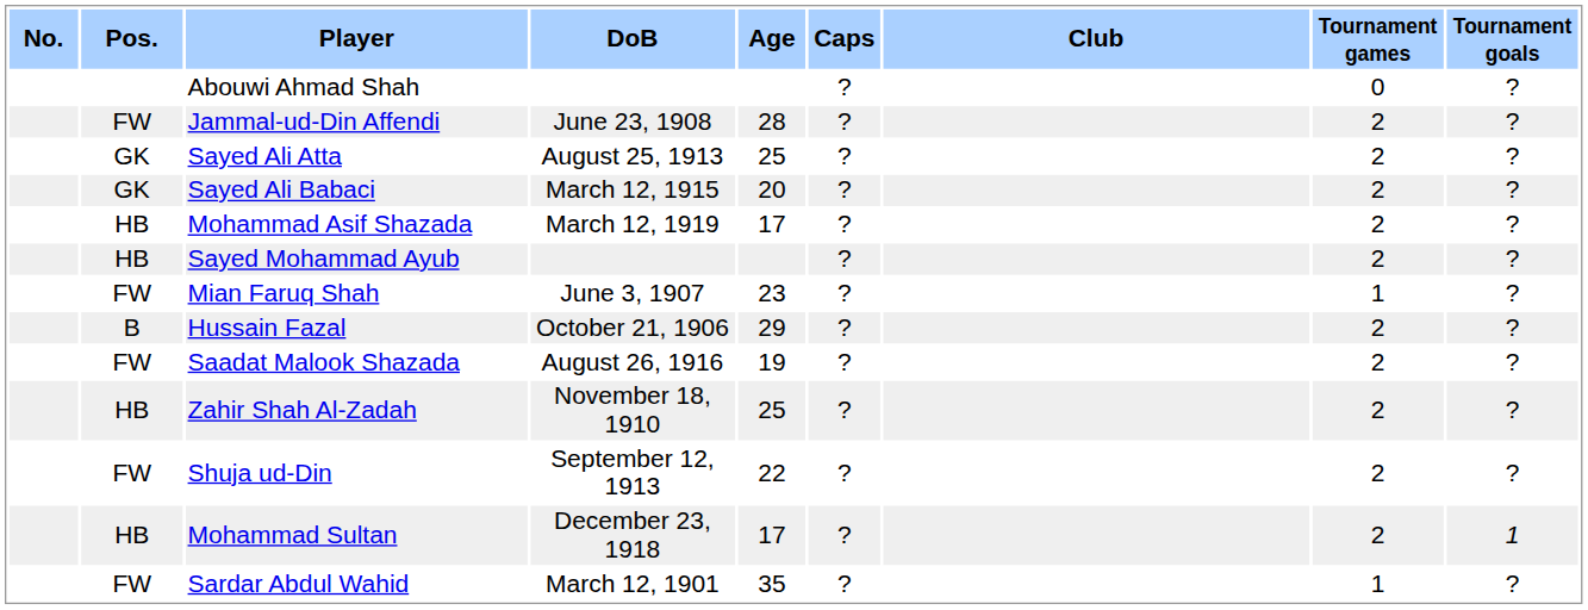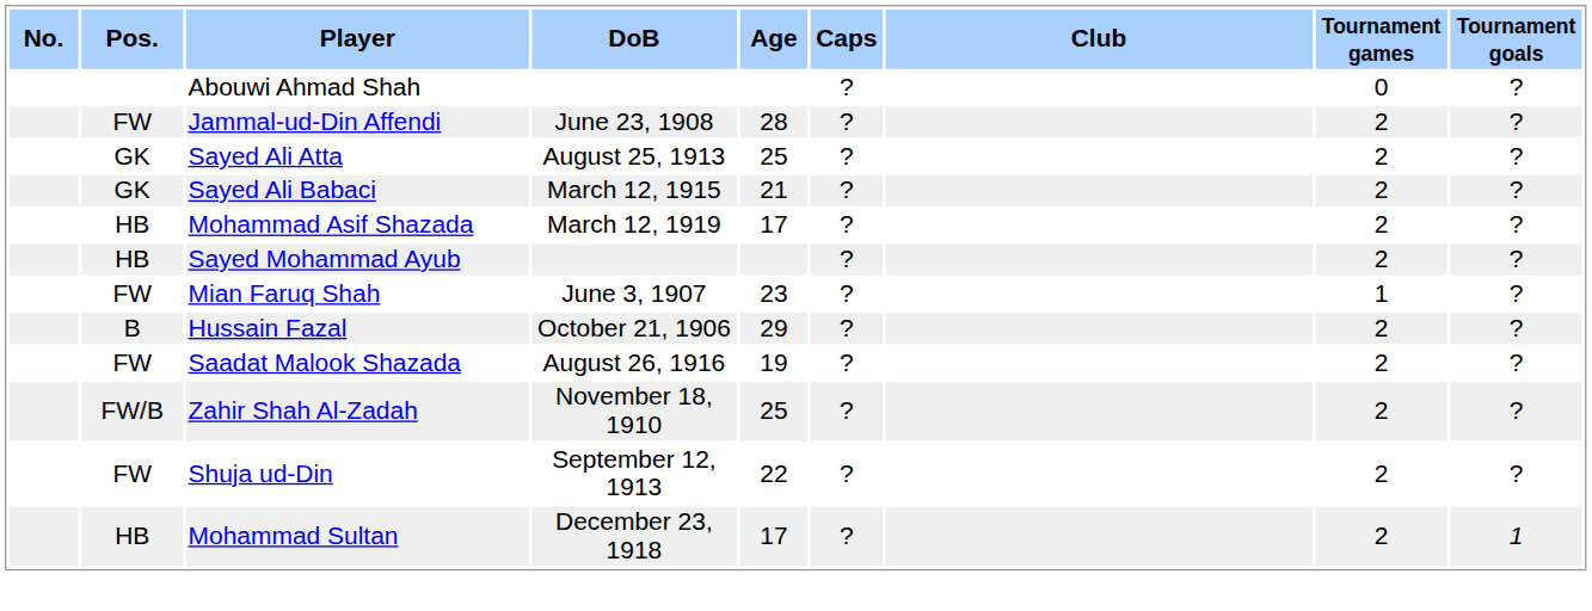Sayed Ali Babaci | Age: 20 -> 21
Zahir Shah Al-Zadah | Pos.: HB -> FW/B
- row: FW | Sardar Abdul Wahid | March 12, 1901 | 35 | ? | 1 | ?
